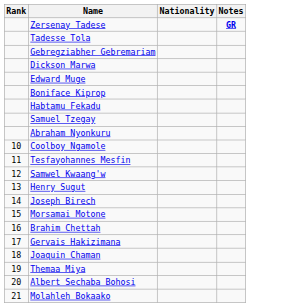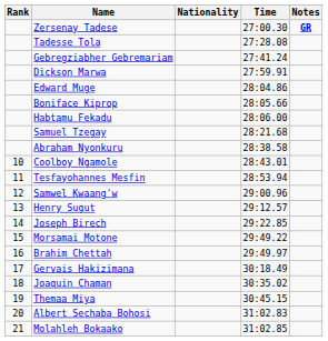+ column: Time | 27:00.30 | 27:28.08 | 27:41.24 | 27:59.91 | 28:04.86 | 28:05.66 | 28:06.00 | 28:21.68 | 28:38.58 | 28:43.01 | 28:53.94 | 29:00.96 | 29:12.57 | 29:22.85 | 29:49.22 | 29:49.97 | 30:18.49 | 30:35.02 | 30:45.15 | 31:02.83 | 31:02.85
